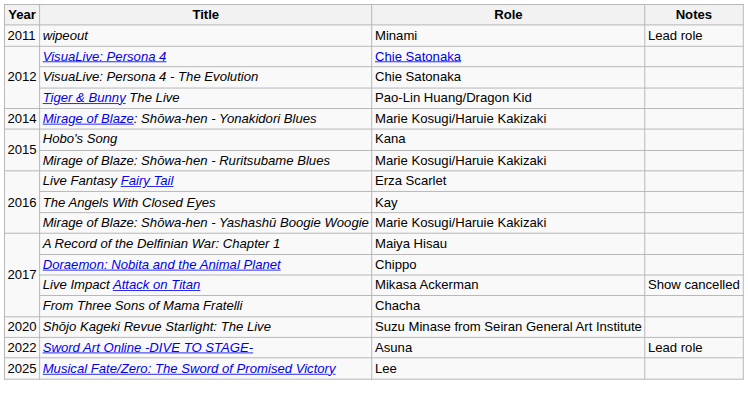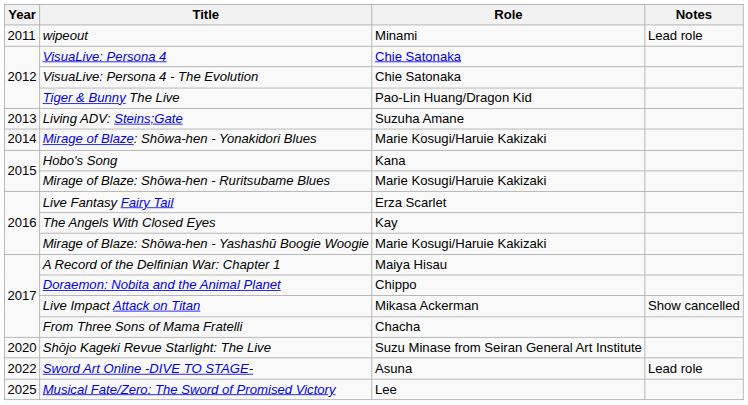+ row: 2013 | Living ADV: Steins;Gate | Suzuha Amane
